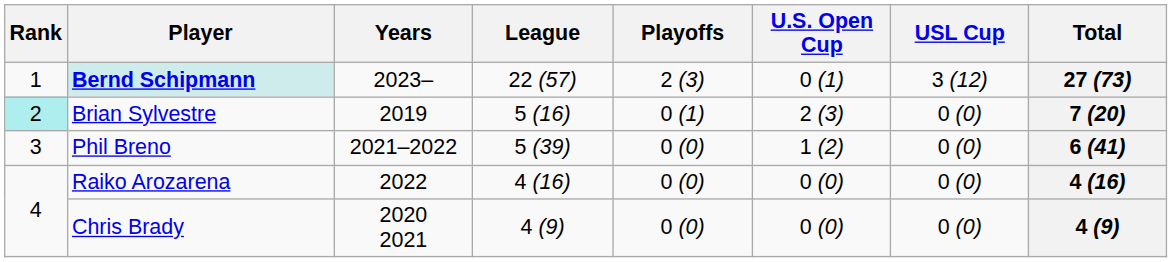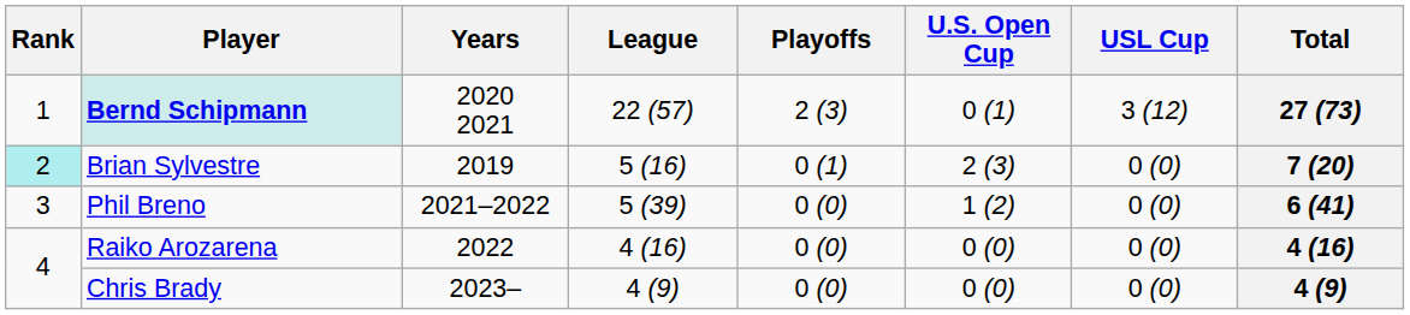Bernd Schipmann | Years: 2023– -> 2020 2021
Chris Brady | Years: 2020 2021 -> 2023–
